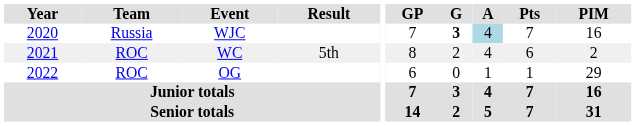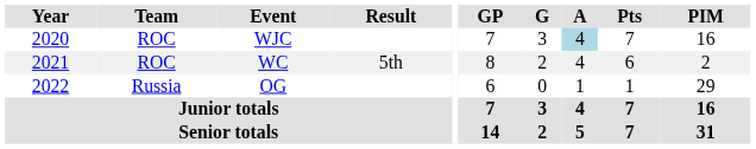WJC | Team: Russia -> ROC
WJC | G: bold -> normal
OG | Team: ROC -> Russia
